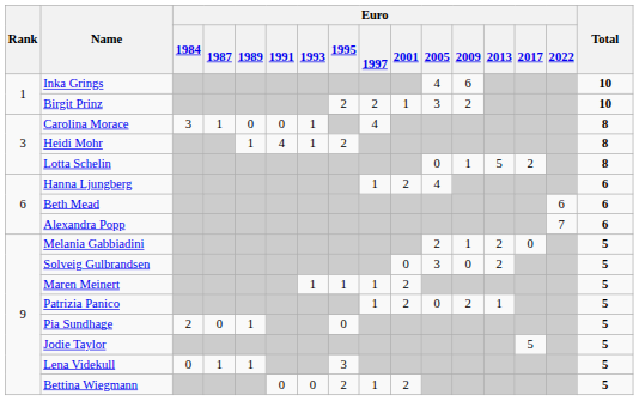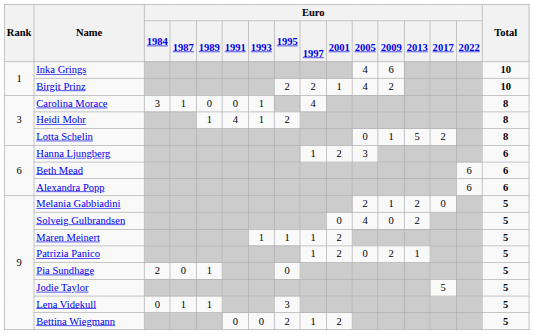Birgit Prinz | Euro / 2005: 3 -> 4
Hanna Ljungberg | Euro / 2005: 4 -> 3
Alexandra Popp | Euro / 2022: 7 -> 6
Solveig Gulbrandsen | Euro / 2005: 3 -> 4
